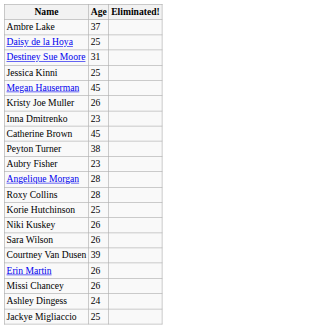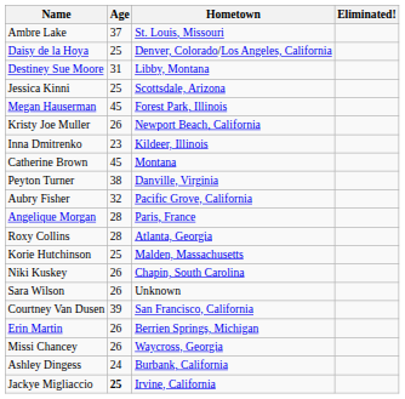+ column: Hometown | St. Louis, Missouri | Denver, Colorado/Los Angeles, California | Libby, Montana | Scottsdale, Arizona | Forest Park, Illinois | Newport Beach, California | Kildeer, Illinois | Montana | Danville, Virginia | Pacific Grove, California | Paris, France | Atlanta, Georgia | Malden, Massachusetts | Chapin, South Carolina | Unknown | San Francisco, California | Berrien Springs, Michigan | Waycross, Georgia | Burbank, California | Irvine, California
Aubry Fisher | Age: 23 -> 32
Jackye Migliaccio | Age: normal -> bold
